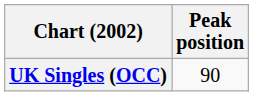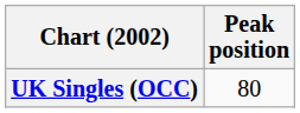UK Singles (OCC) | Peak position: 90 -> 80
